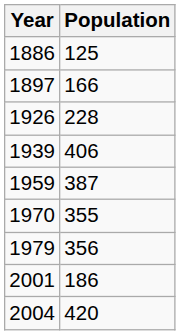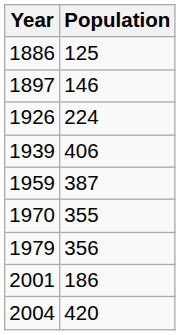1897 | Population: 166 -> 146
1926 | Population: 228 -> 224
